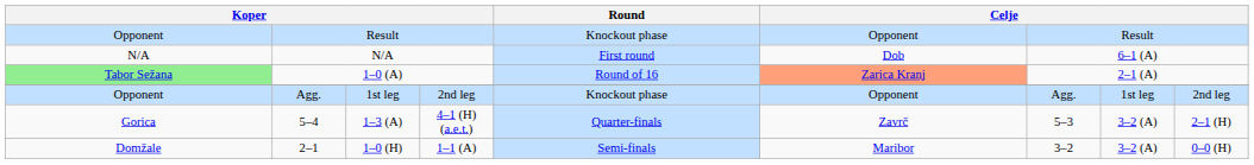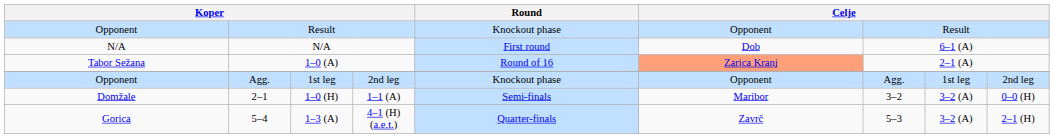1–0 (A) | column 1: lightgreen background -> no background
rows swapped: 5–4 <-> 2–1
